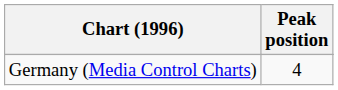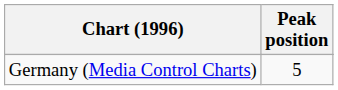Germany (Media Control Charts) | Peak position: 4 -> 5
